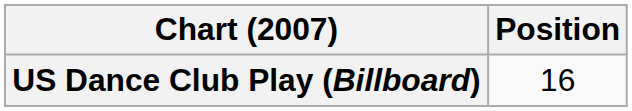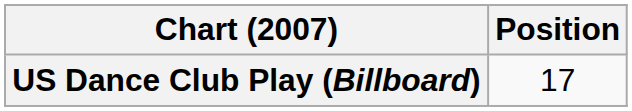US Dance Club Play (Billboard) | Position: 16 -> 17
